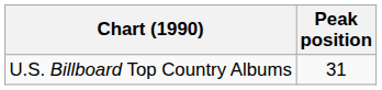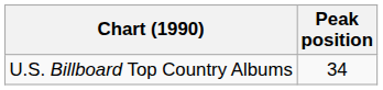U.S. Billboard Top Country Albums | Peak position: 31 -> 34
